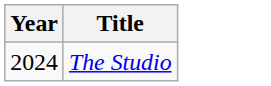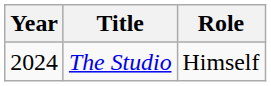+ column: Role | Himself
